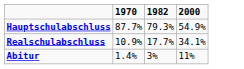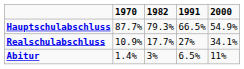+ column: 1991 | 66.5% | 27% | 6.5%
